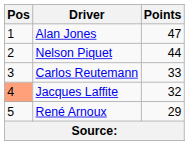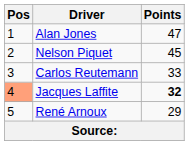Nelson Piquet | Points: 44 -> 45
Jacques Laffite | Points: normal -> bold
